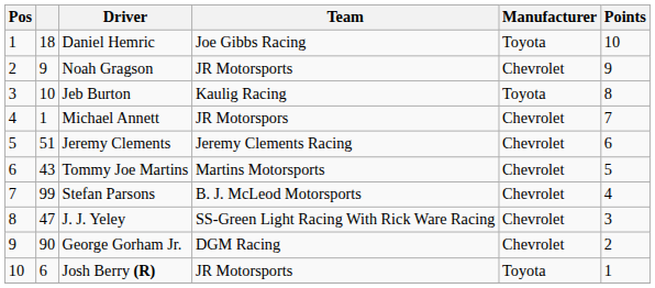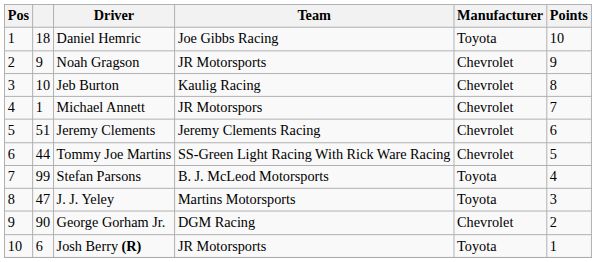Jeb Burton | Manufacturer: Toyota -> Chevrolet
Tommy Joe Martins | column 2: 43 -> 44
Tommy Joe Martins | Team: Martins Motorsports -> SS-Green Light Racing With Rick Ware Racing
Stefan Parsons | Manufacturer: Chevrolet -> Toyota
J. J. Yeley | Team: SS-Green Light Racing With Rick Ware Racing -> Martins Motorsports
J. J. Yeley | Manufacturer: Chevrolet -> Toyota
